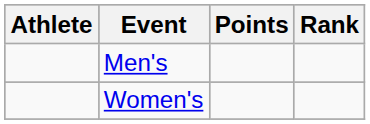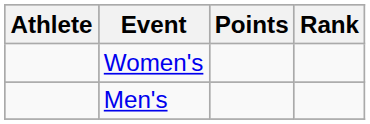rows swapped: Men's <-> Women's
